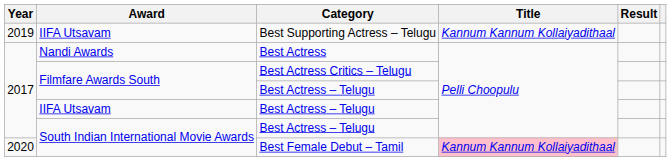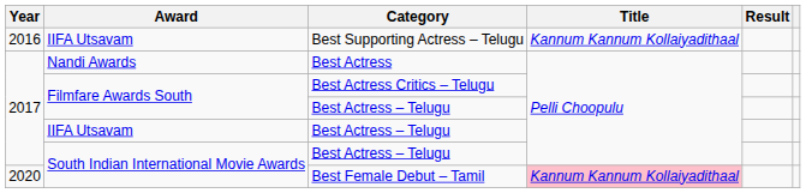Best Supporting Actress – Telugu | Year: 2019 -> 2016
